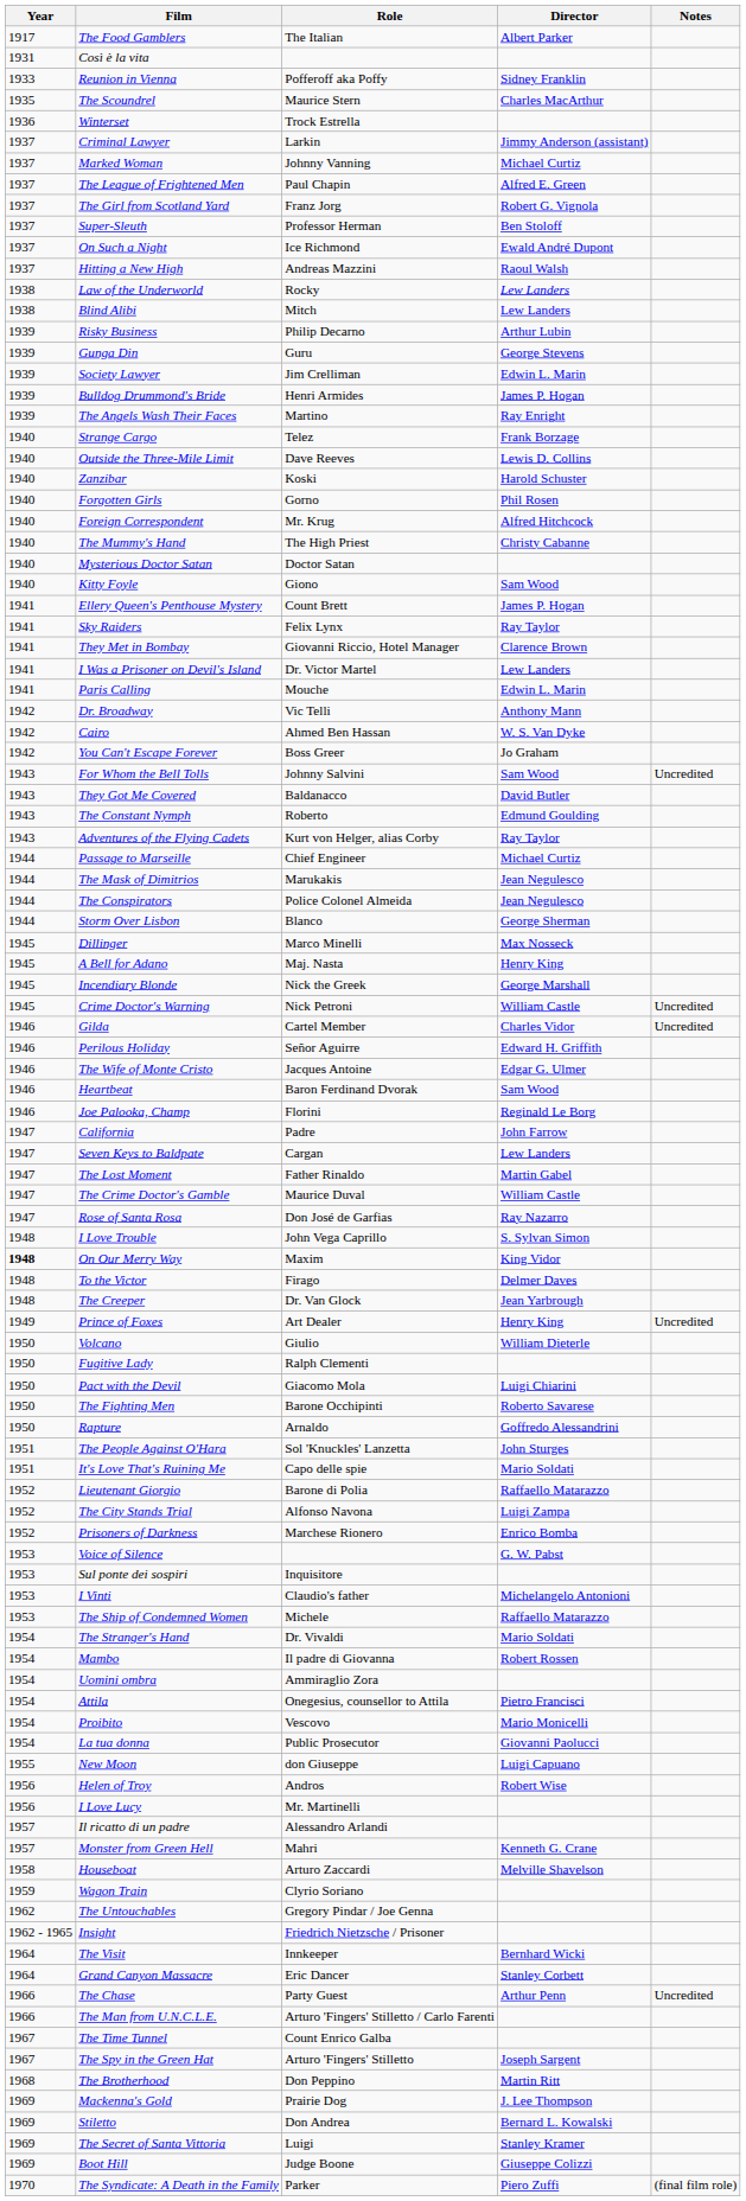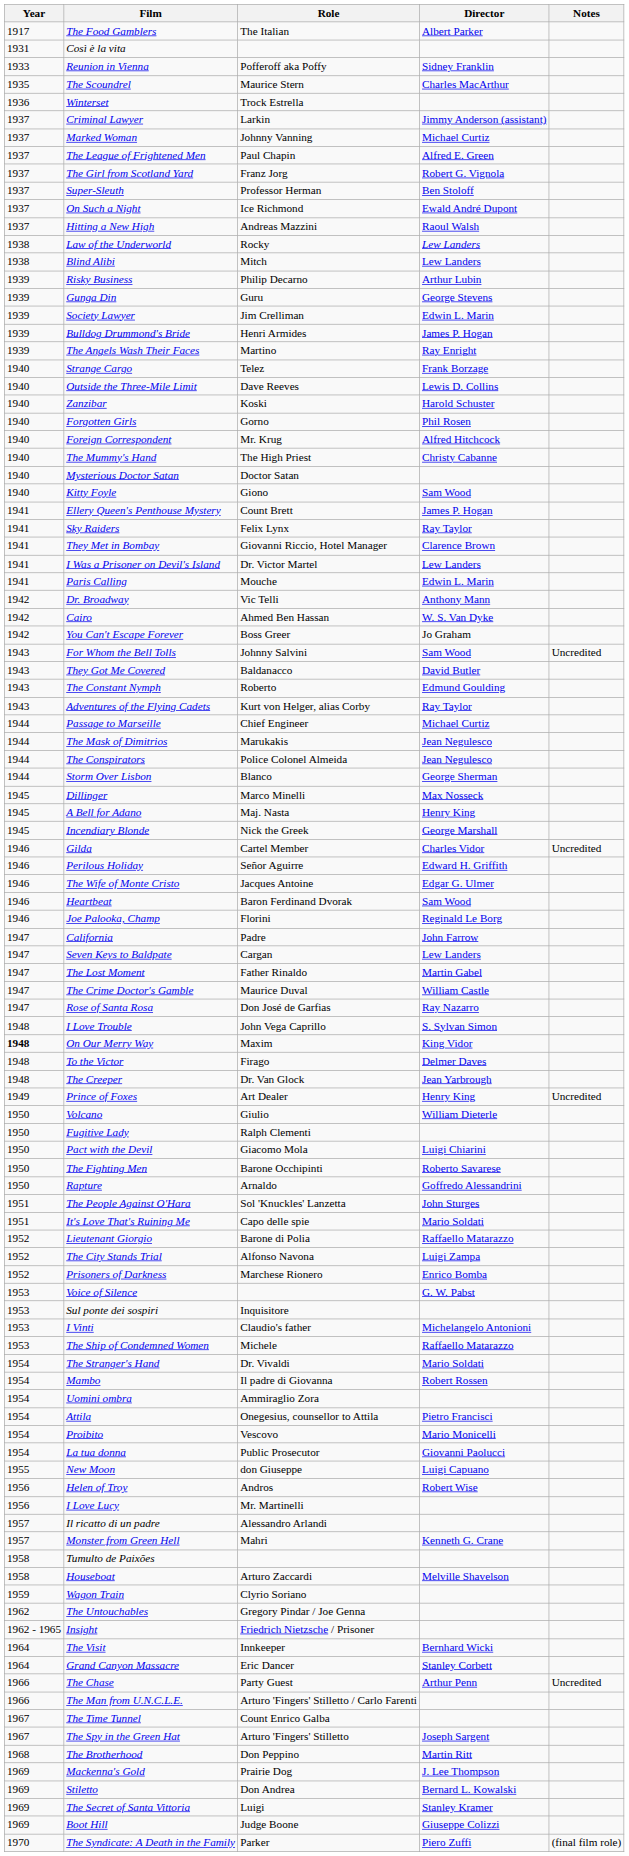- row: 1945 | Crime Doctor's Warning | Nick Petroni | William Castle | Uncredited
+ row: 1958 | Tumulto de Paixões
